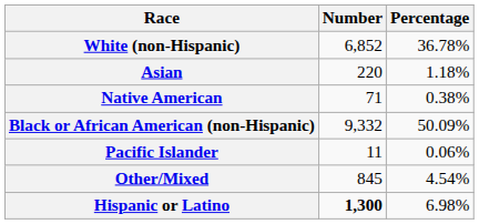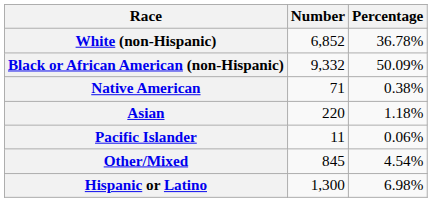rows swapped: Black or African American (non-Hispanic) <-> Asian
Hispanic or Latino | Number: bold -> normal
